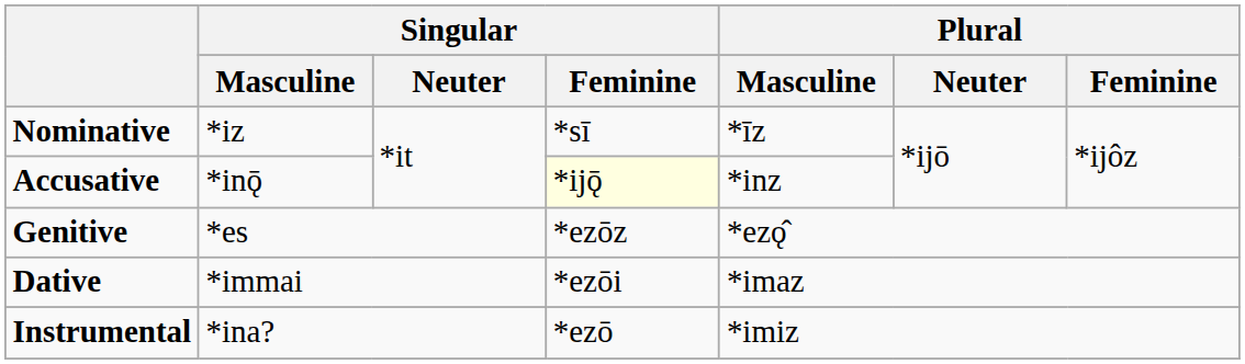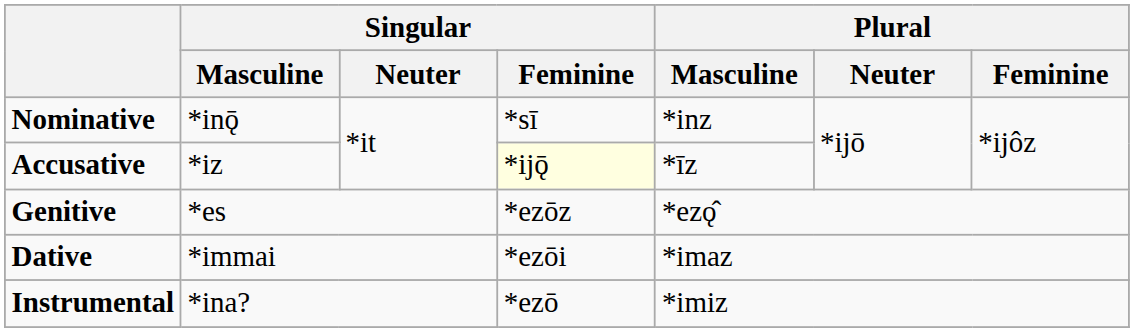Nominative | Singular / Masculine: *iz -> *inǭ
Nominative | Plural / Masculine: *īz -> *inz
Accusative | Singular / Masculine: *inǭ -> *iz
Accusative | Plural / Masculine: *inz -> *īz
